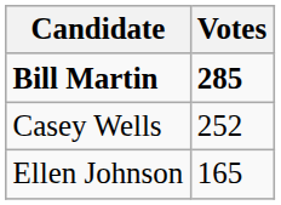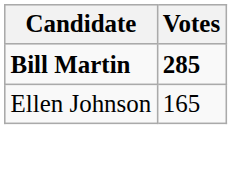- row: Casey Wells | 252
